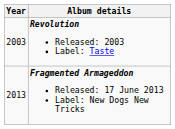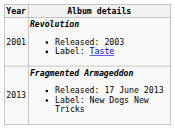Revolution Released: 2003 Label: Taste | Year: 2003 -> 2001
